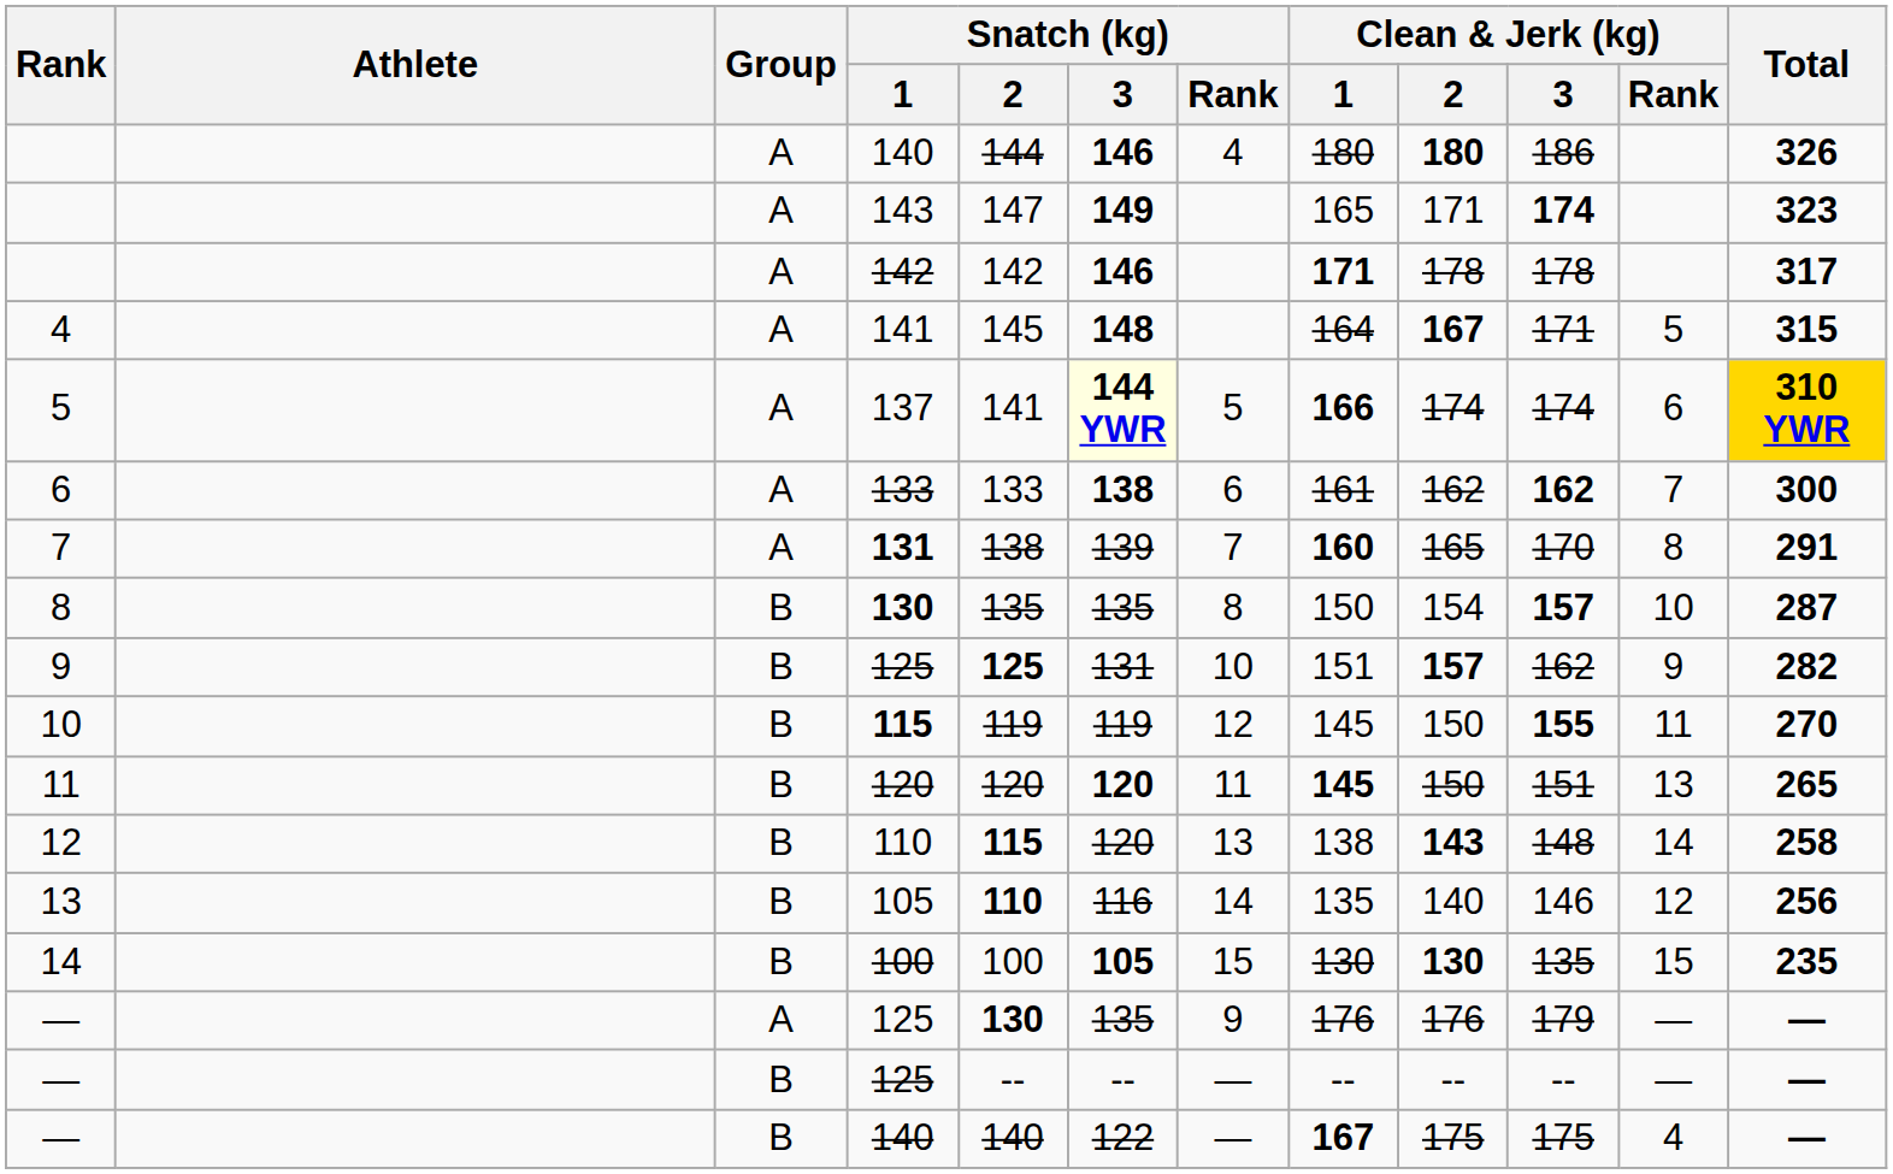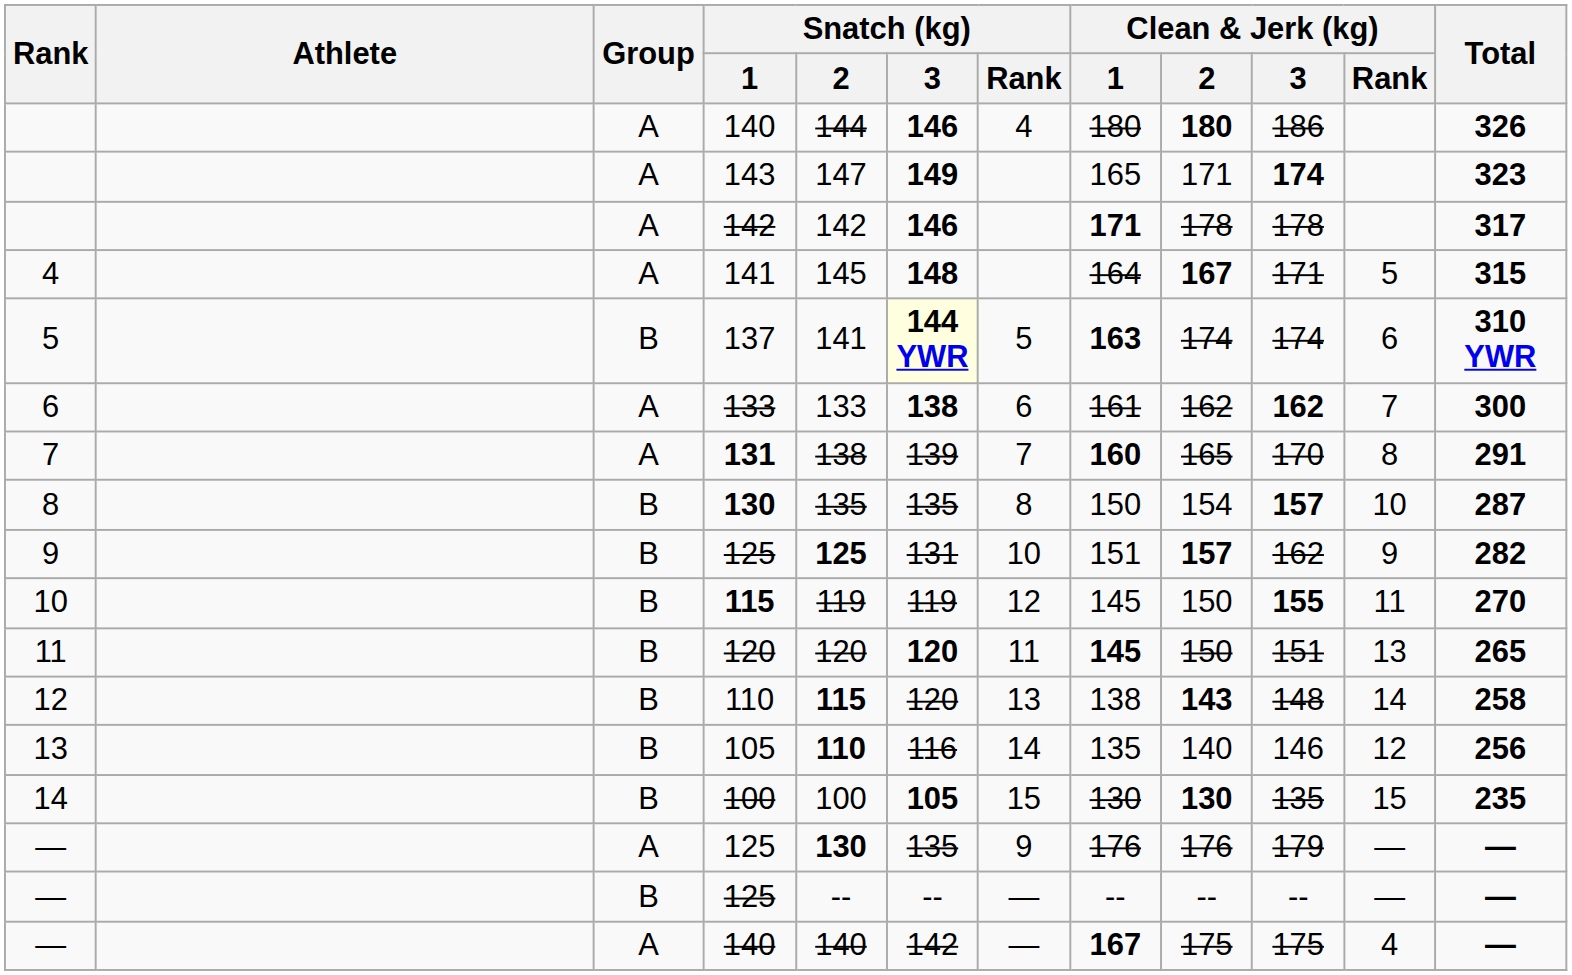137 | Group: A -> B
137 | Clean & Jerk (kg) / 1: 166 -> 163
137 | Total: gold background -> no background
— / 140 | Group: B -> A
— / 140 | Snatch (kg) / 3: 122 -> 142
